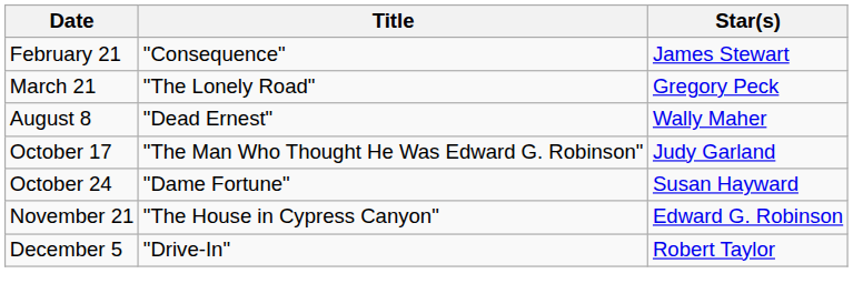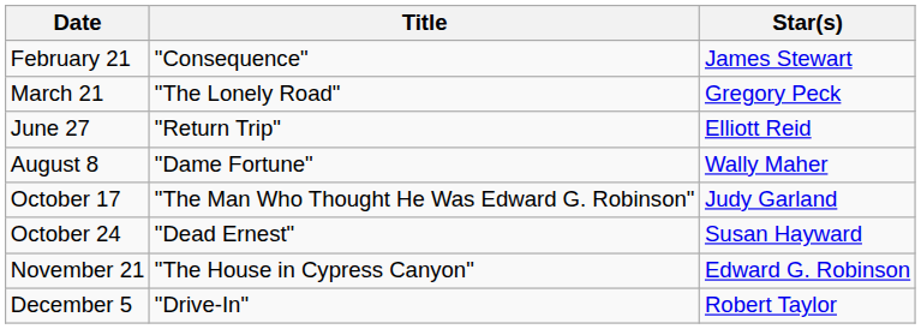+ row: June 27 | "Return Trip" | Elliott Reid
August 8 | Title: "Dead Ernest" -> "Dame Fortune"
October 24 | Title: "Dame Fortune" -> "Dead Ernest"
